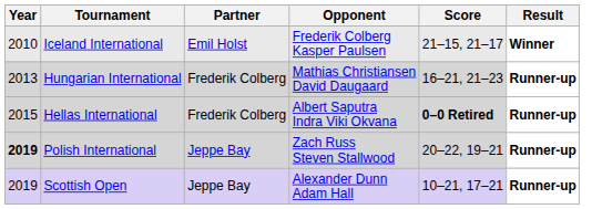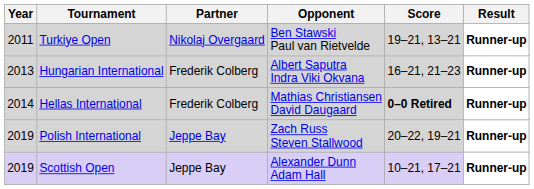- row: 2010 | Iceland International | Emil Holst | Frederik Colberg Kasper Paulsen | 21–15, 21–17 | Winner
+ row: 2011 | Turkiye Open | Nikolaj Overgaard | Ben Stawski Paul van Rietvelde | 19–21, 13–21 | Runner-up
Hungarian International | Opponent: Mathias Christiansen David Daugaard -> Albert Saputra Indra Viki Okvana
Hellas International | Year: 2015 -> 2014
Hellas International | Opponent: Albert Saputra Indra Viki Okvana -> Mathias Christiansen David Daugaard
Polish International | Year: bold -> normal
